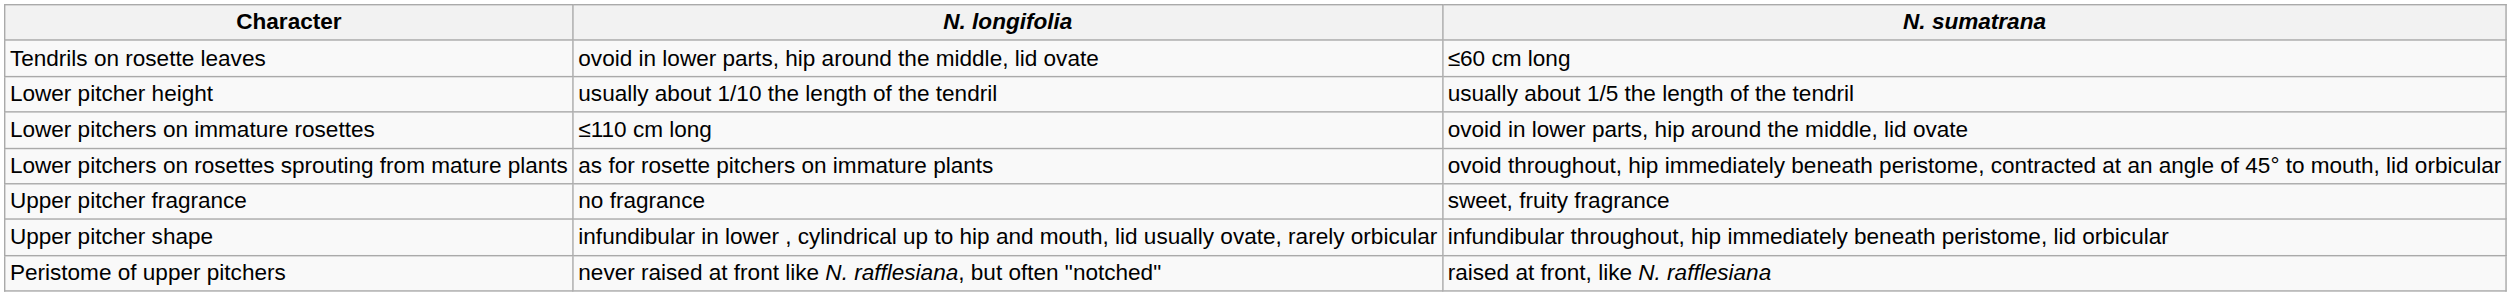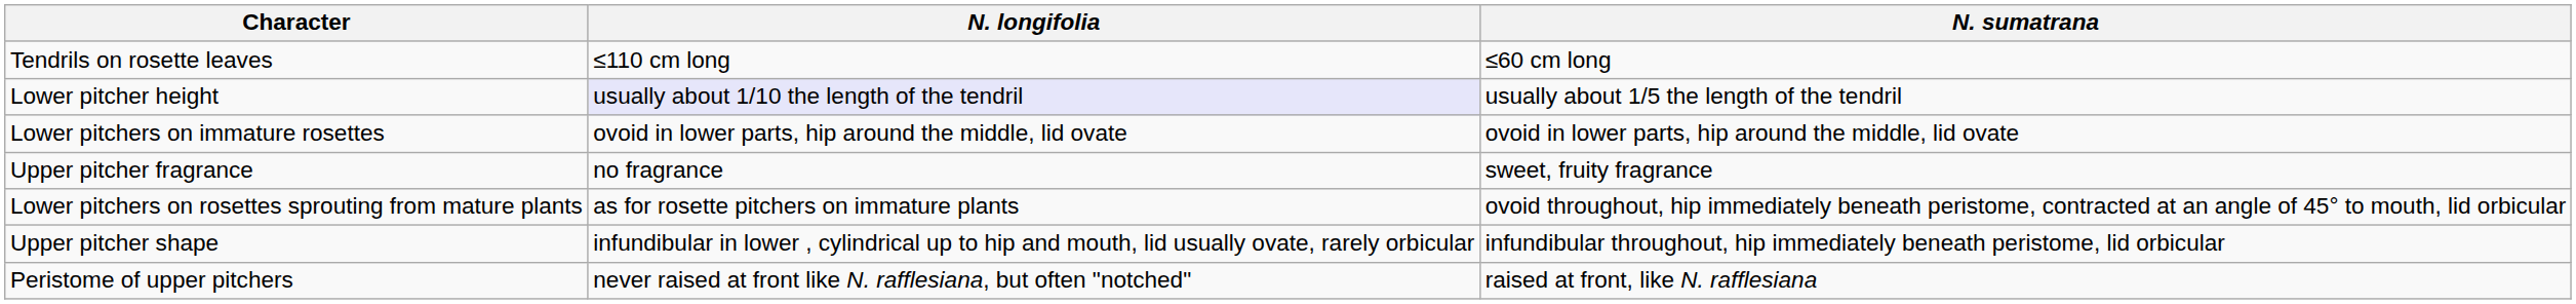Tendrils on rosette leaves | N. longifolia: ovoid in lower parts, hip around the middle, lid ovate -> ≤110 cm long
Lower pitcher height | N. longifolia: no background -> lavender background
Lower pitchers on immature rosettes | N. longifolia: ≤110 cm long -> ovoid in lower parts, hip around the middle, lid ovate
rows swapped: Lower pitchers on rosettes sprouting from mature plants <-> Upper pitcher fragrance
